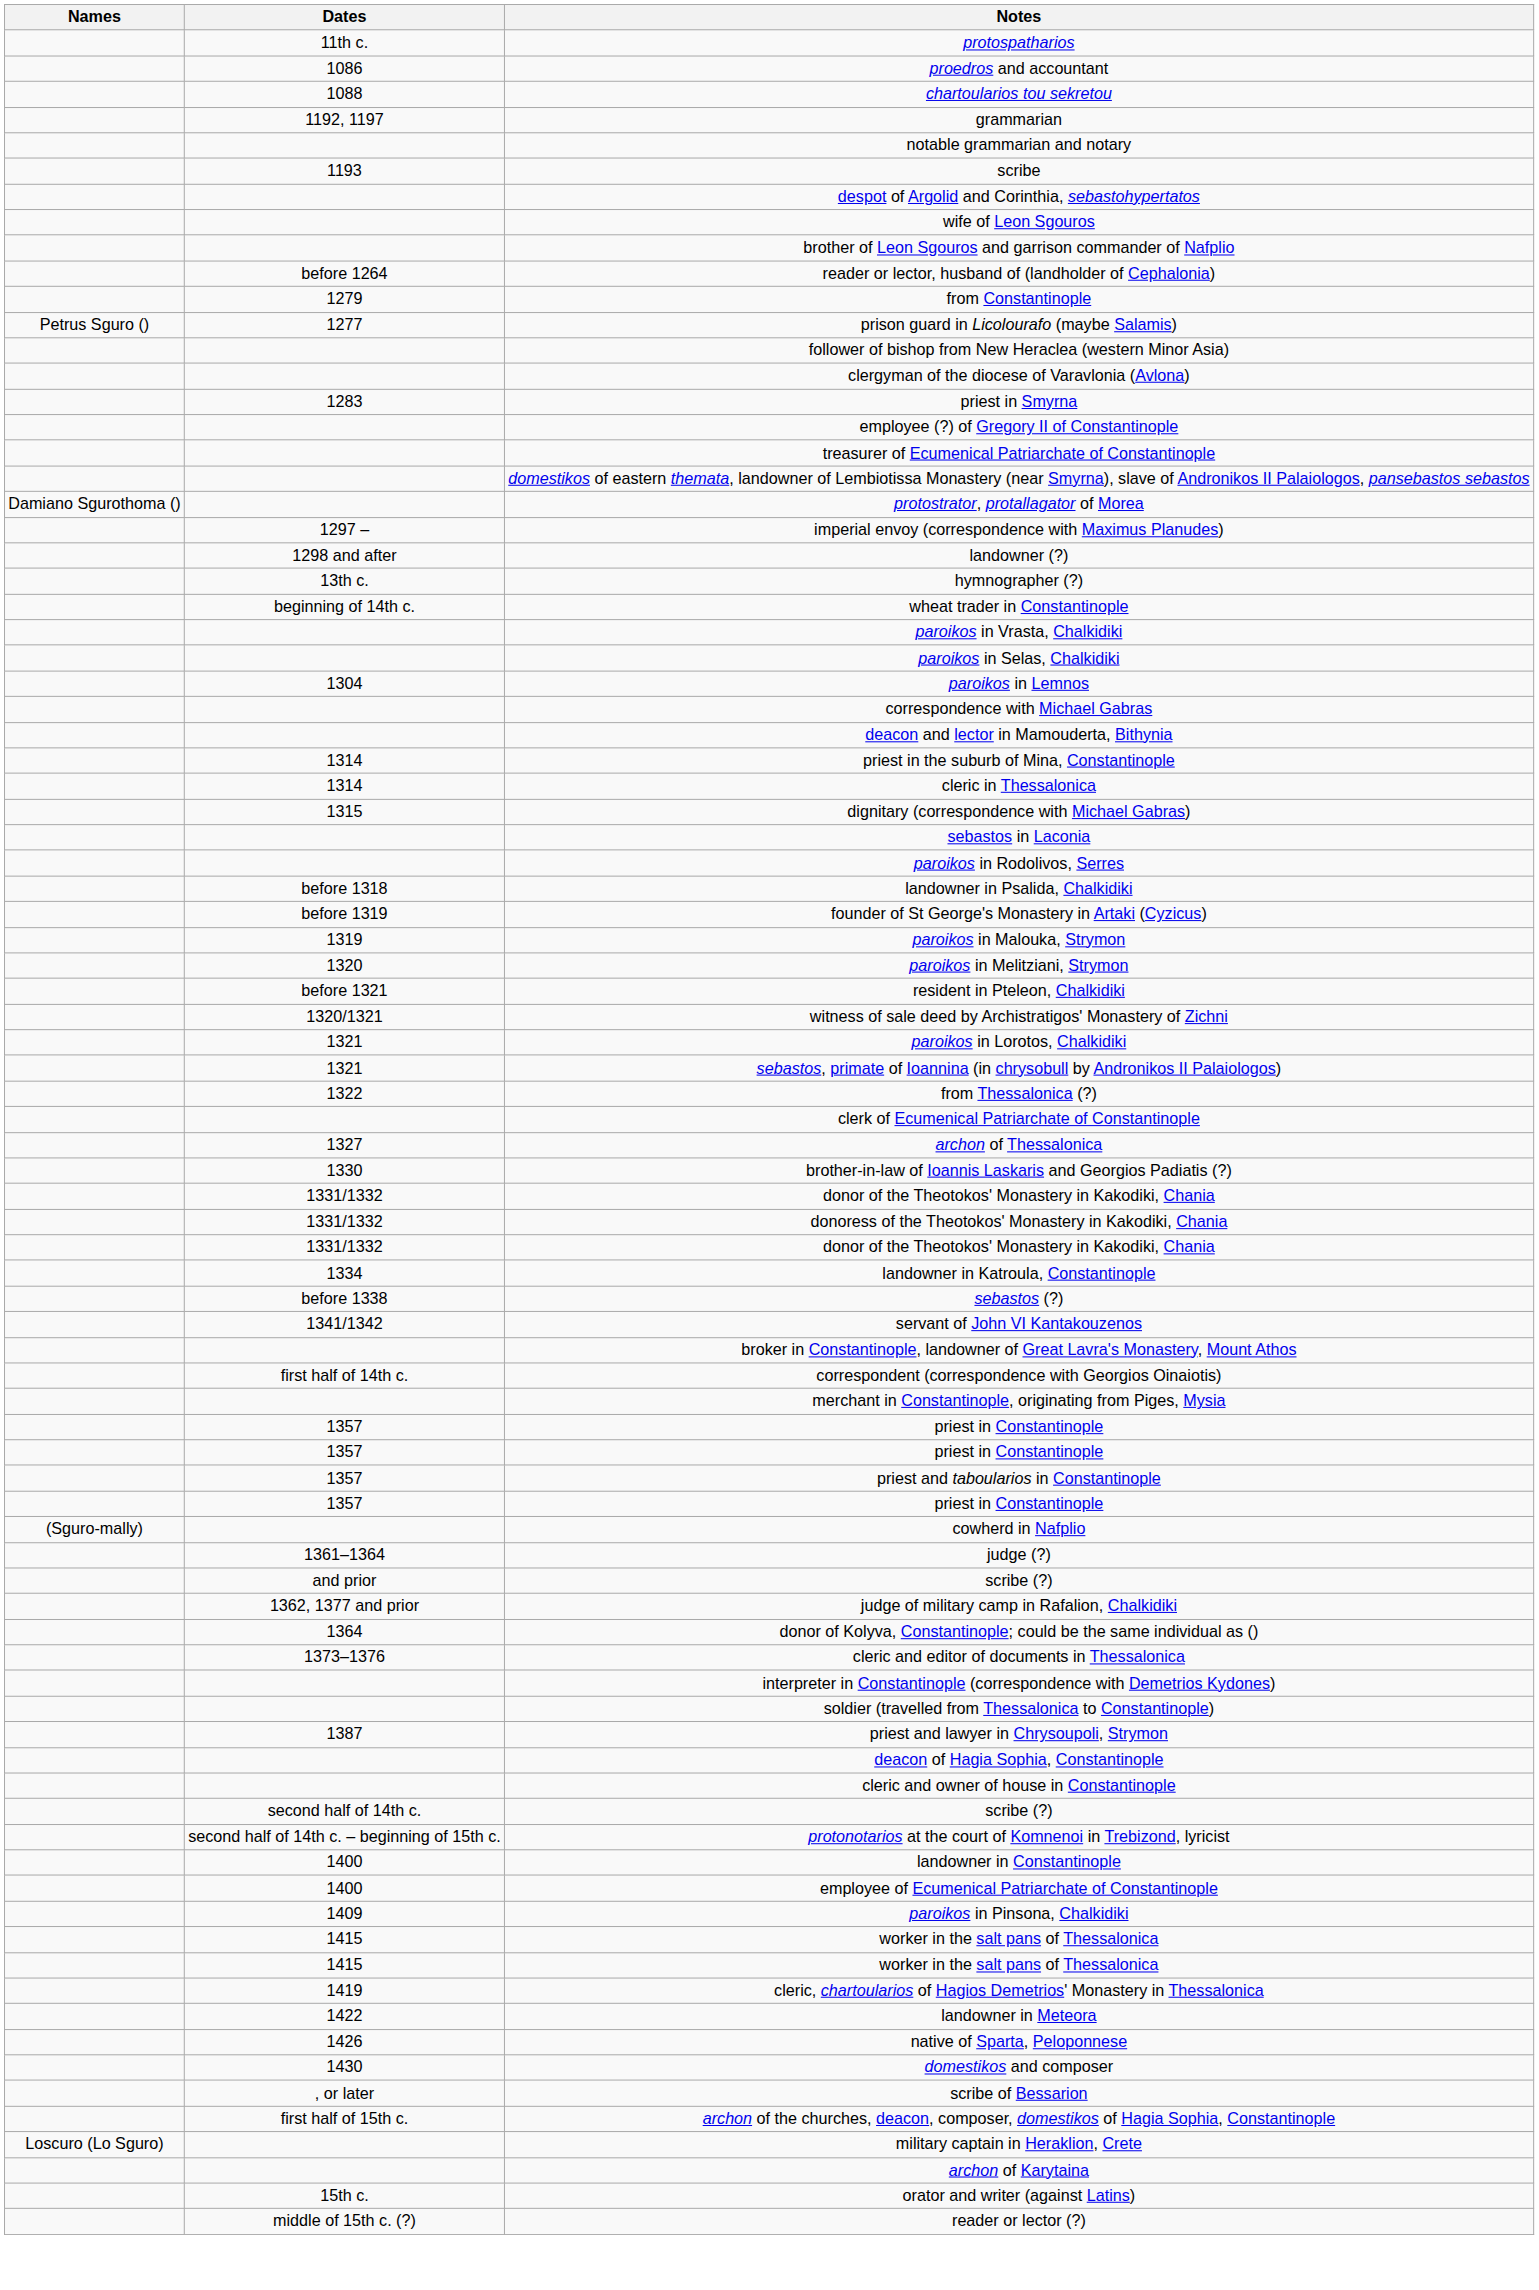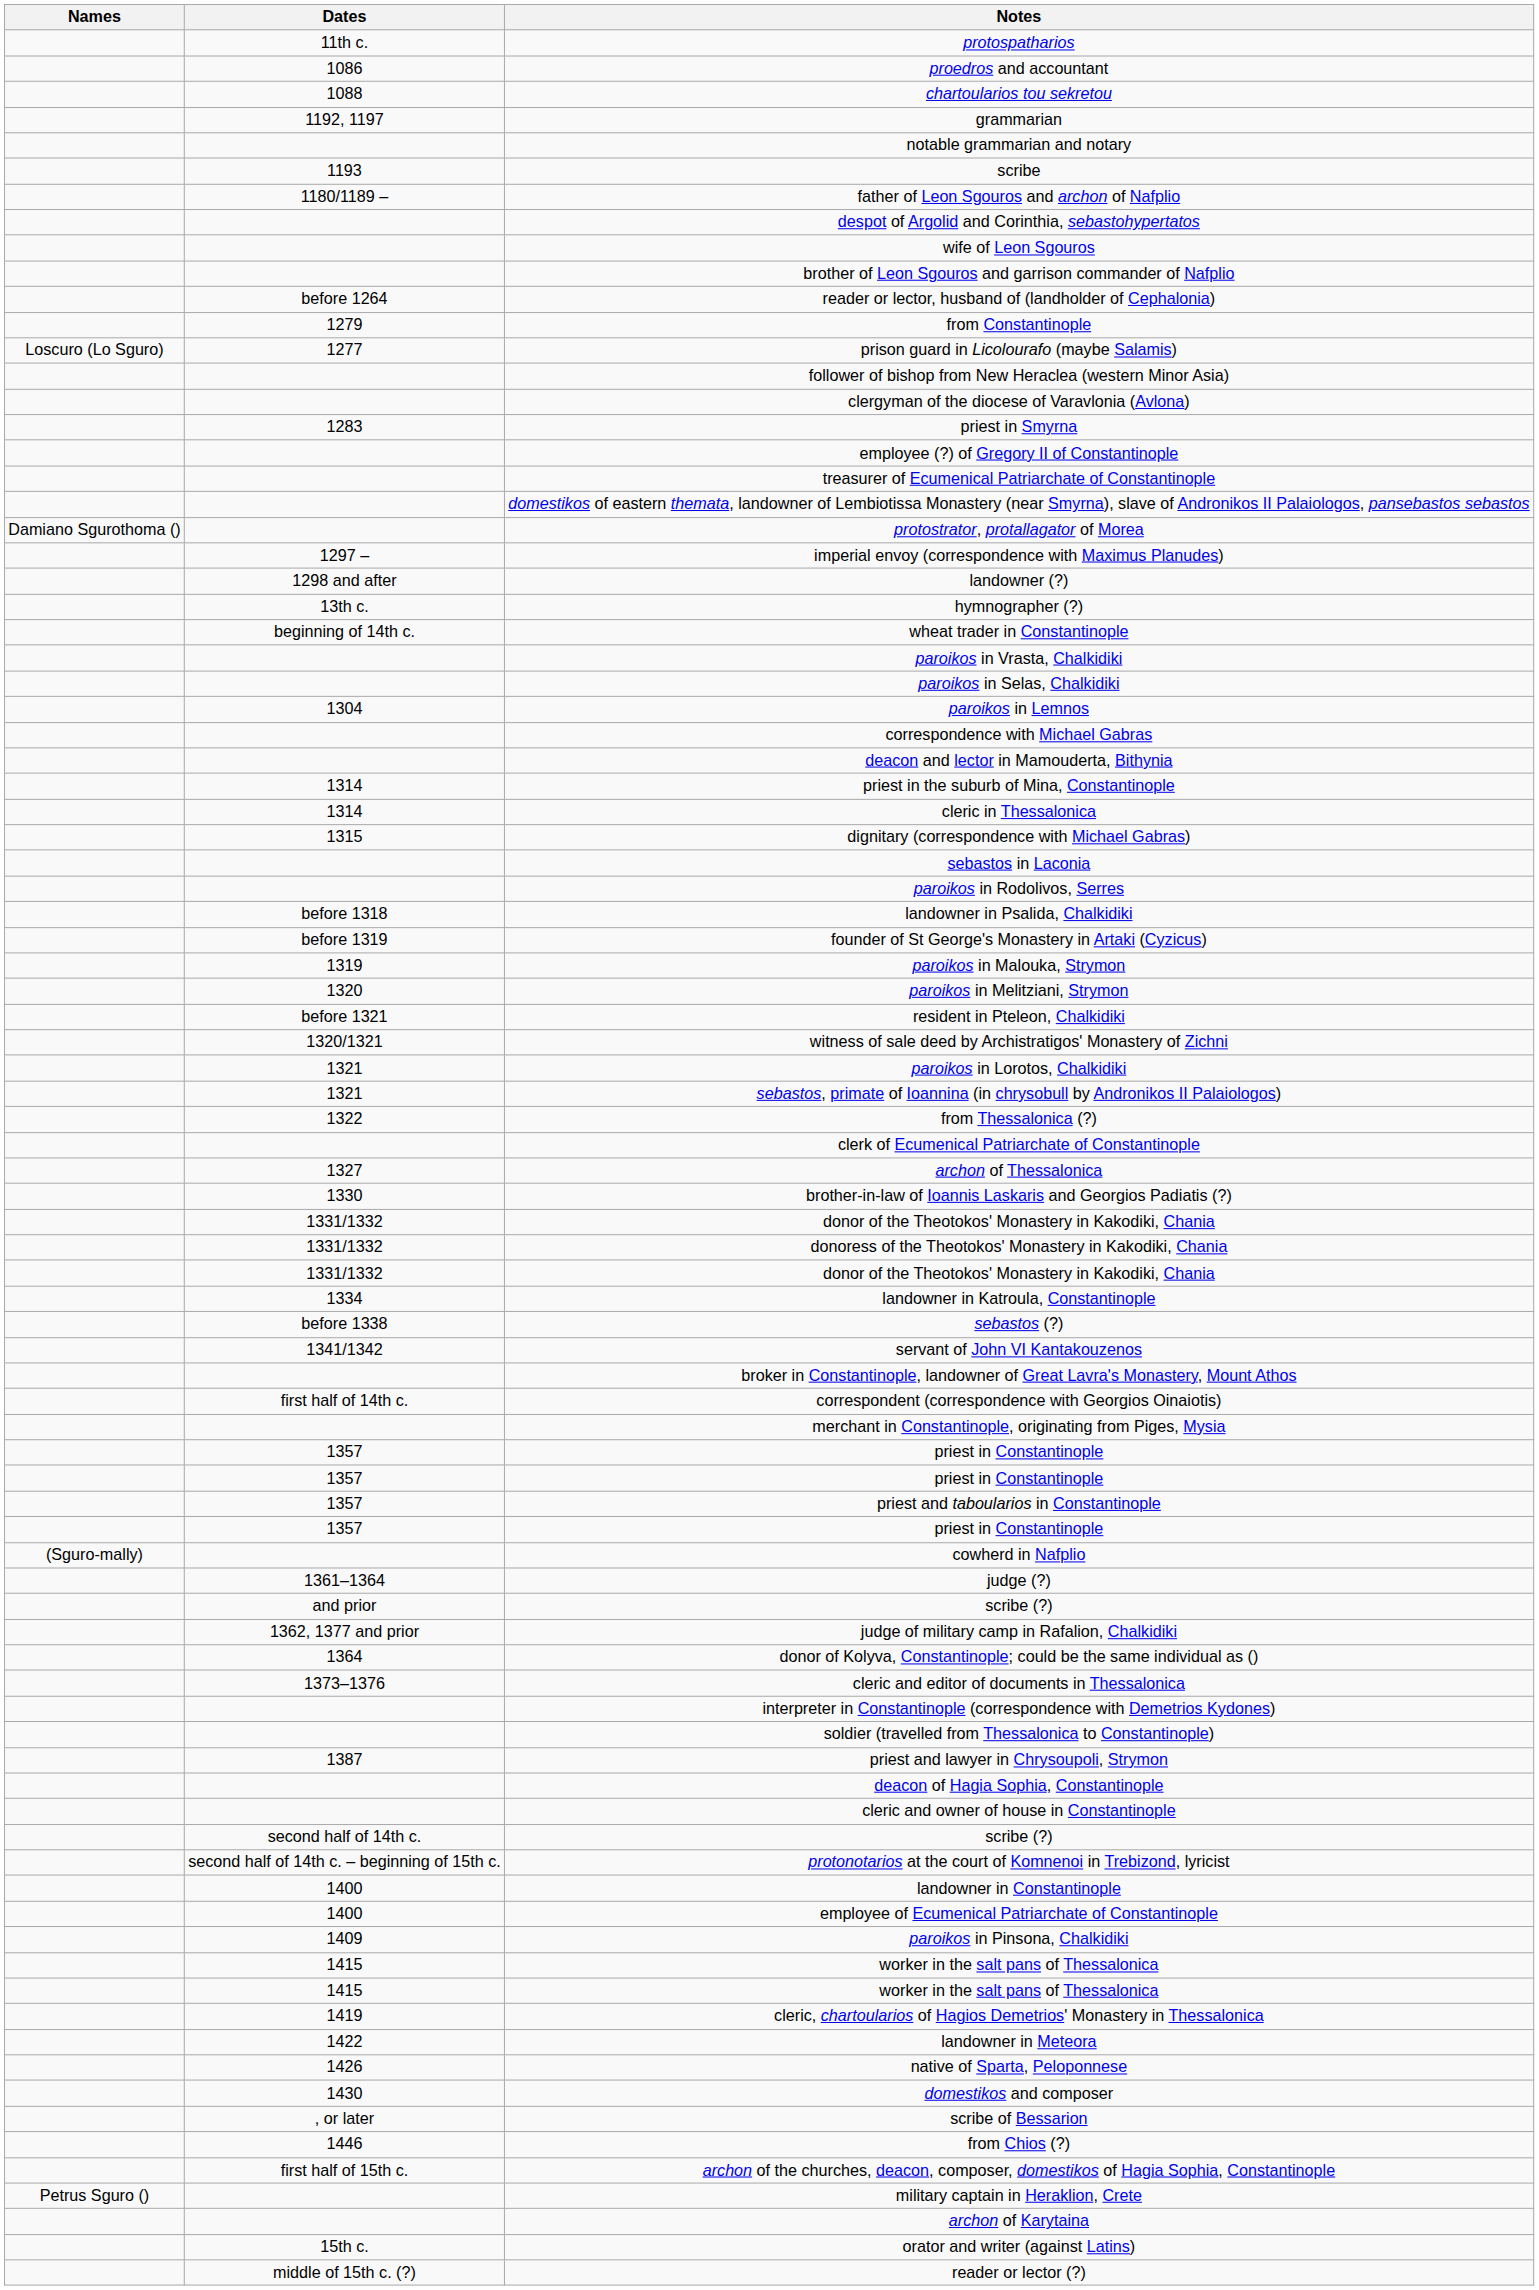+ row: 1180/1189 – | father of Leon Sgouros and archon of Nafplio
prison guard in Licolourafo (maybe Salamis) | Names: Petrus Sguro () -> Loscuro (Lo Sguro)
+ row: 1446 | from Chios (?)
military captain in Heraklion, Crete | Names: Loscuro (Lo Sguro) -> Petrus Sguro ()
